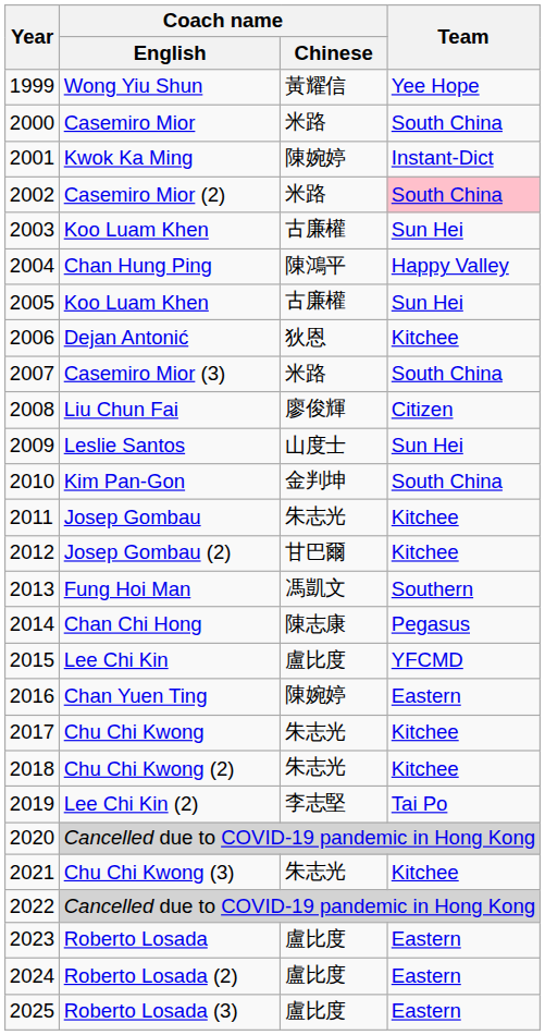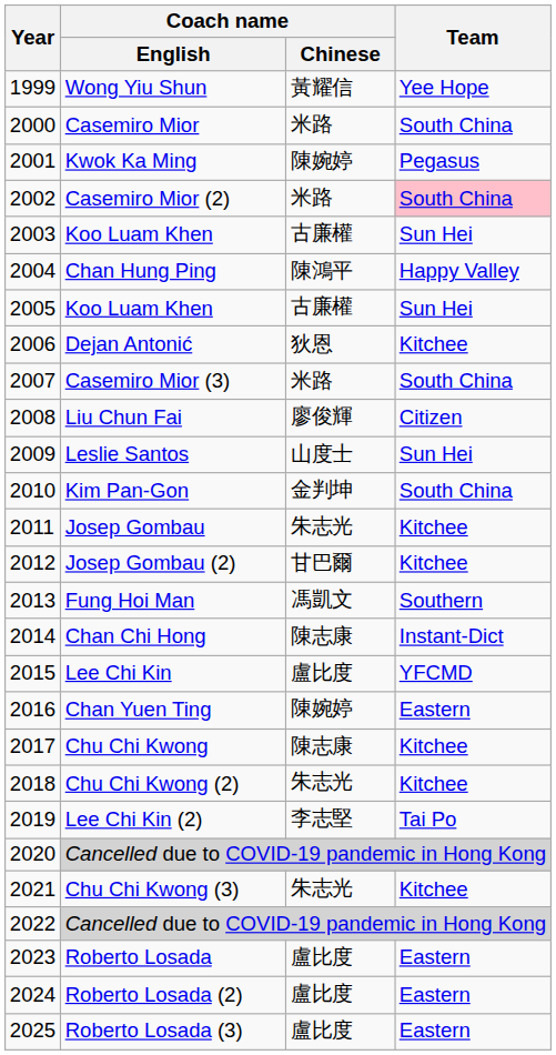Kwok Ka Ming | Team: Instant-Dict -> Pegasus
Chan Chi Hong | Team: Pegasus -> Instant-Dict
Chu Chi Kwong | Coach name / Chinese: 朱志光 -> 陳志康
